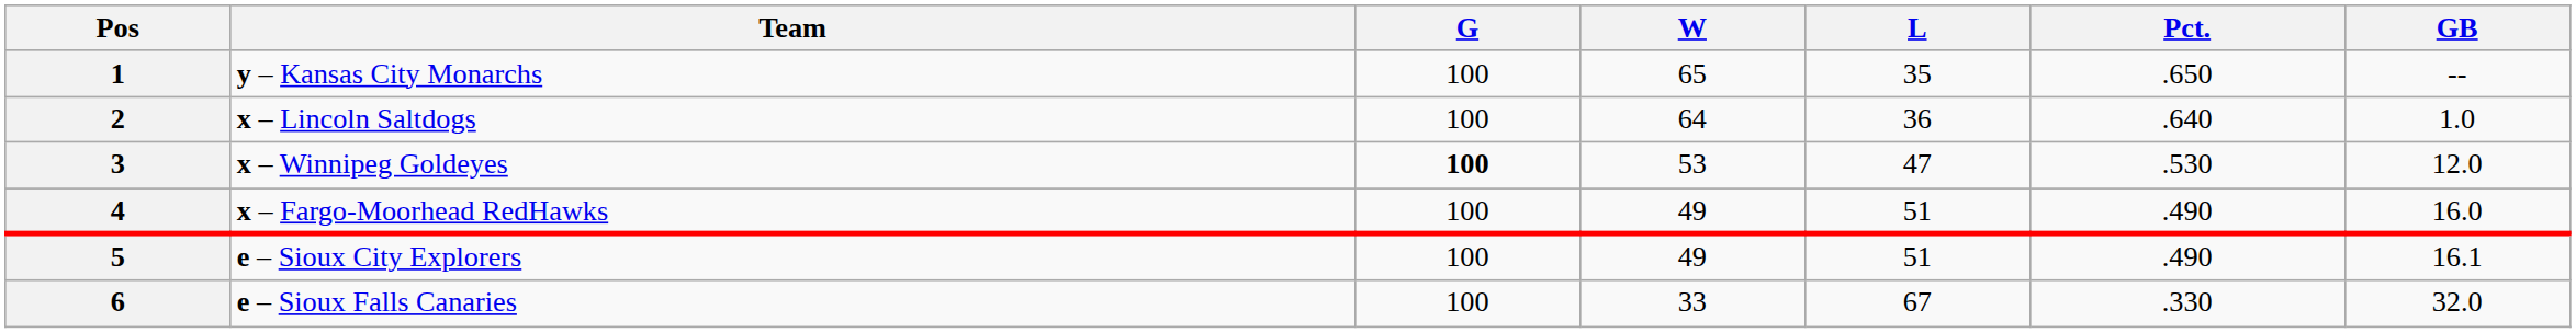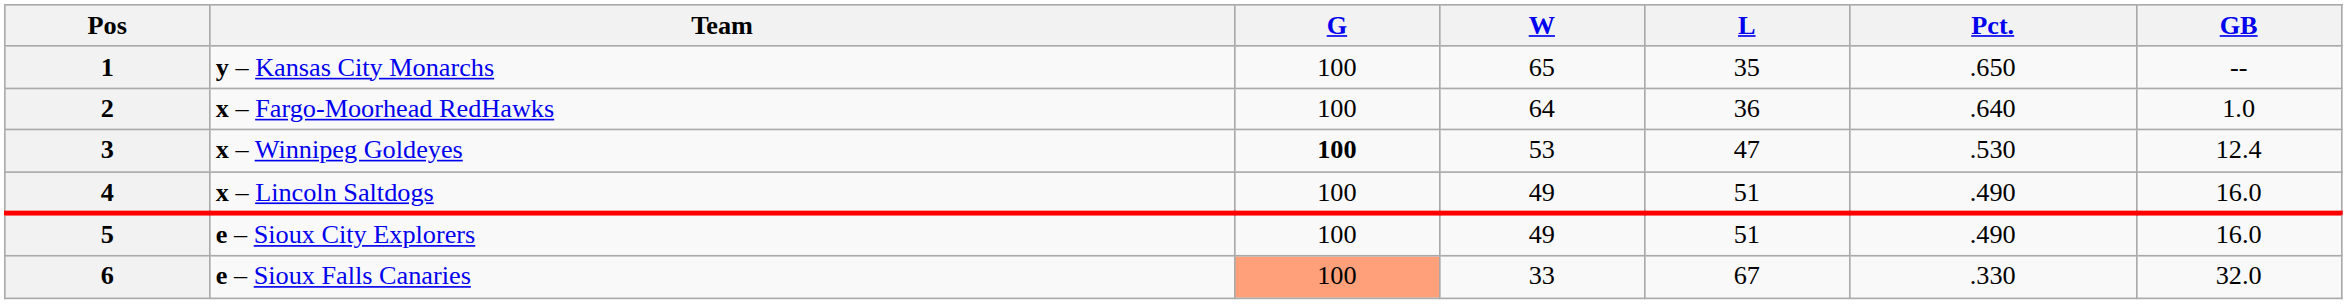2 | Team: x – Lincoln Saltdogs -> x – Fargo-Moorhead RedHawks
3 | GB: 12.0 -> 12.4
4 | Team: x – Fargo-Moorhead RedHawks -> x – Lincoln Saltdogs
5 | GB: 16.1 -> 16.0
6 | G: no background -> lightsalmon background
